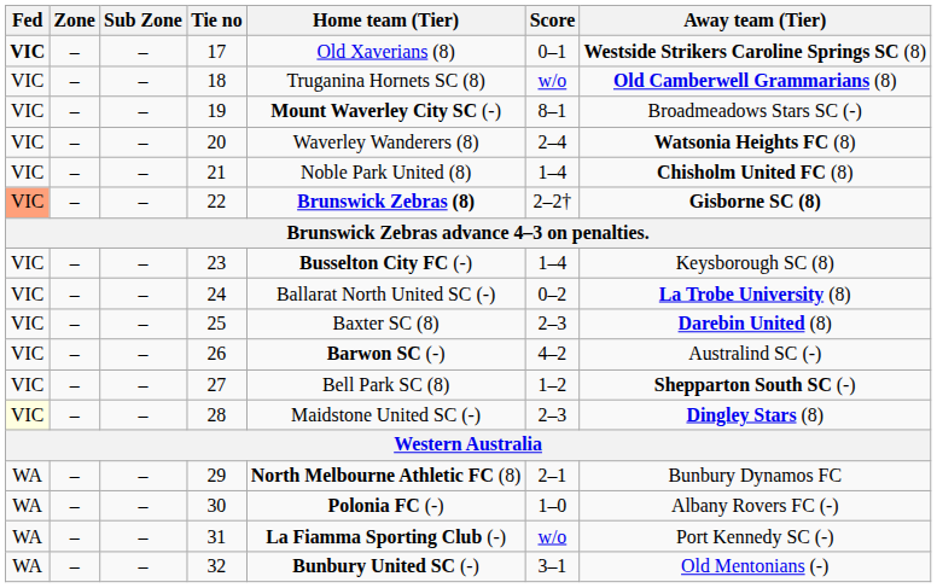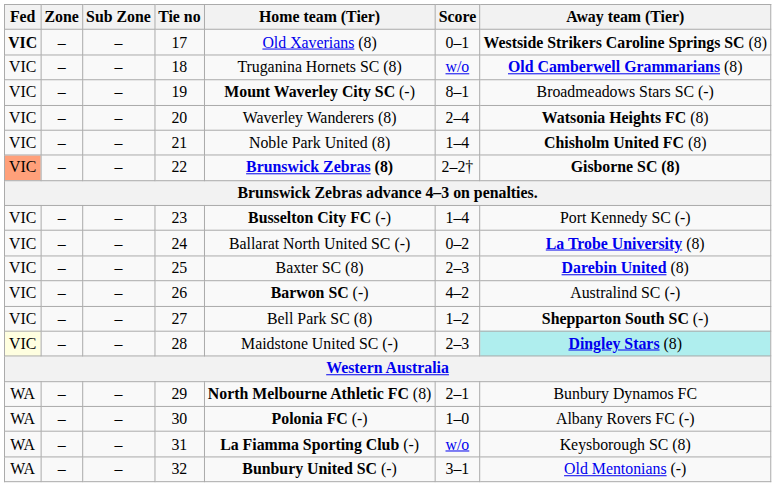23 | Away team (Tier): Keysborough SC (8) -> Port Kennedy SC (-)
28 | Away team (Tier): no background -> paleturquoise background
31 | Away team (Tier): Port Kennedy SC (-) -> Keysborough SC (8)
